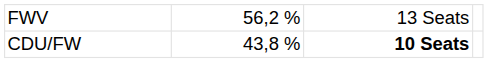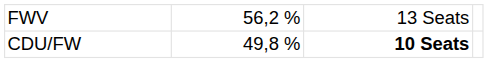CDU/FW | column 2: 43,8 % -> 49,8 %
